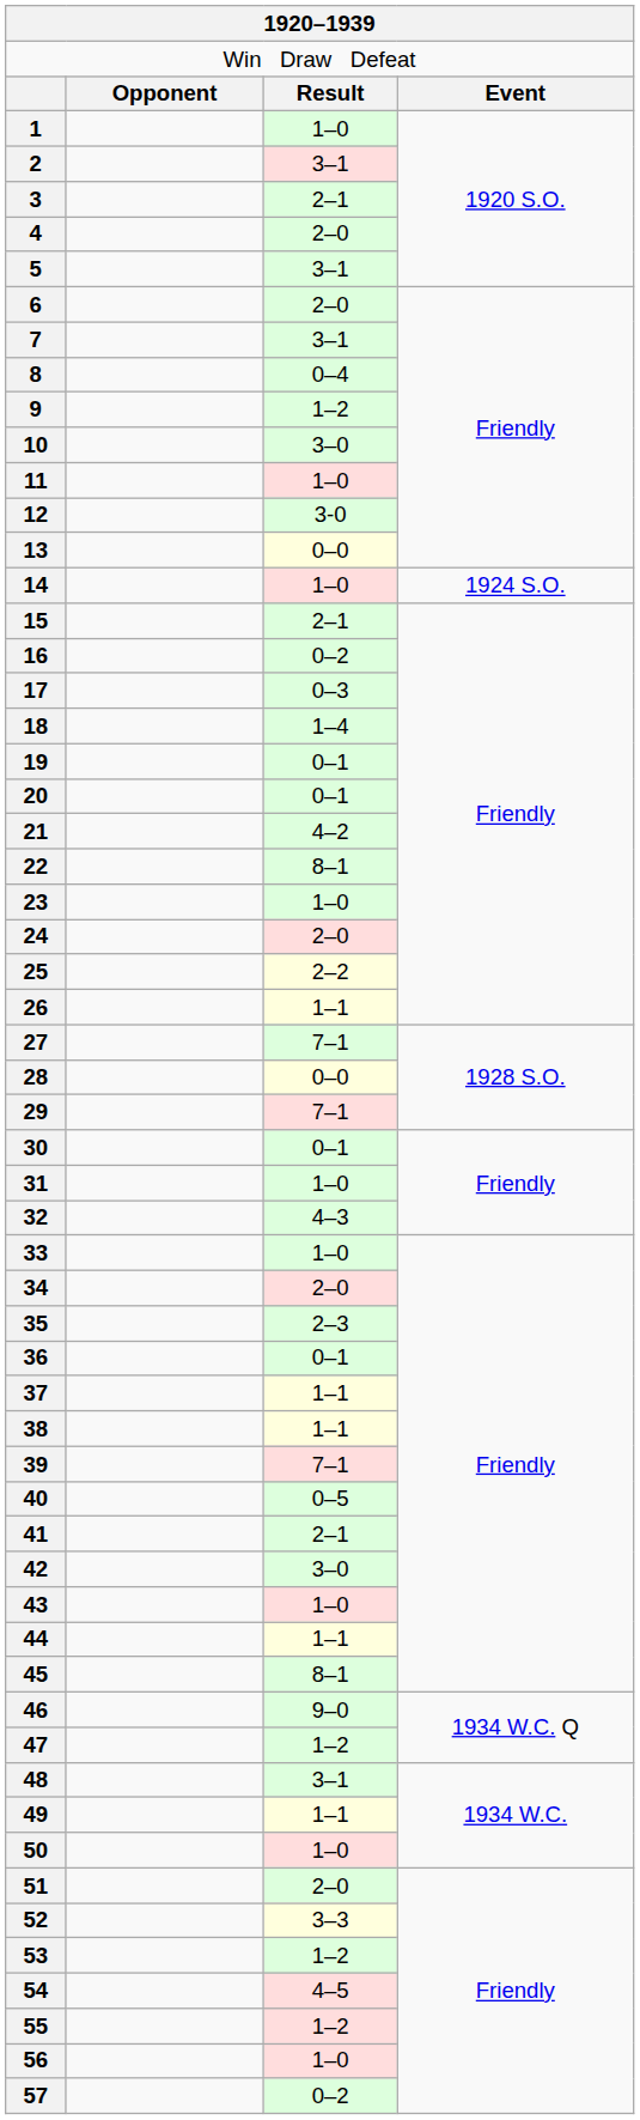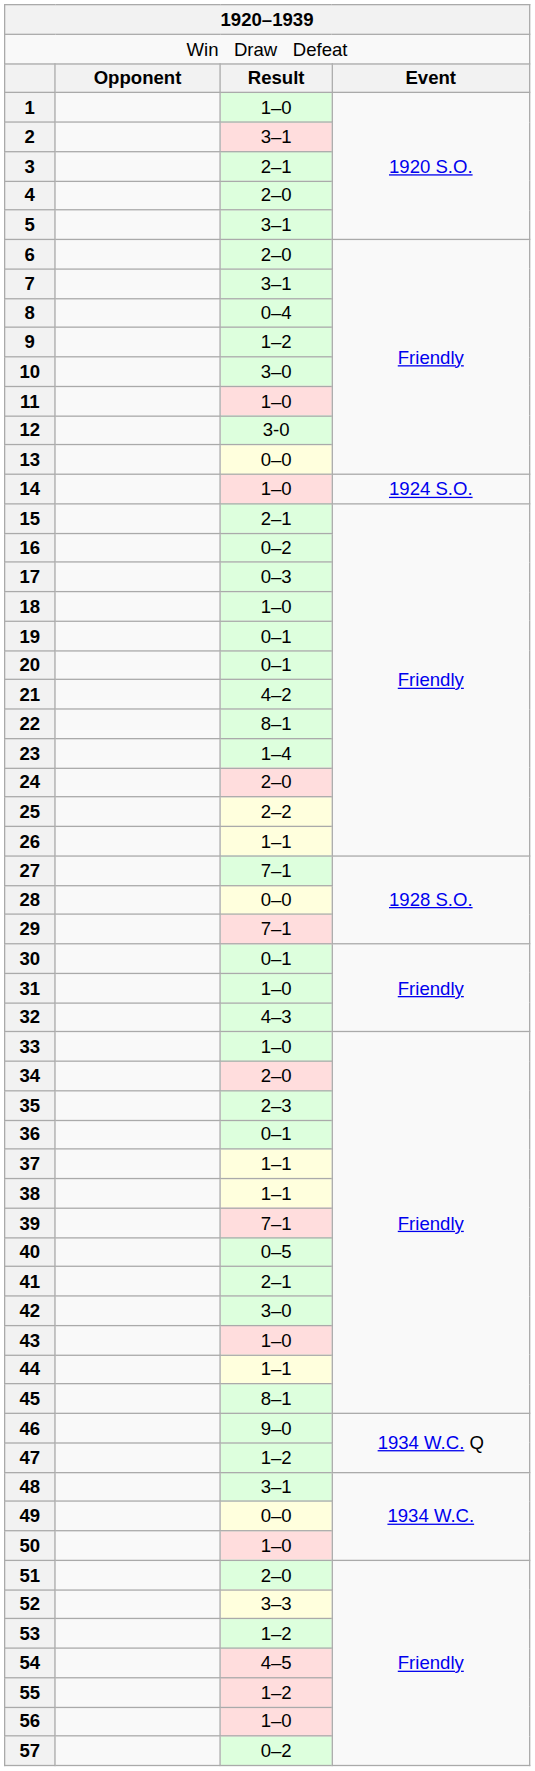18 | column 3: 1–4 -> 1–0
23 | column 3: 1–0 -> 1–4
49 | column 3: 1–1 -> 0–0
